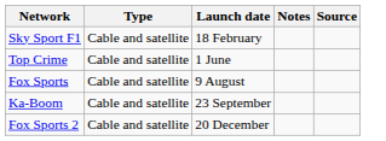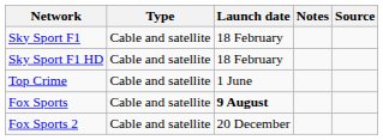+ row: Sky Sport F1 HD | Cable and satellite | 18 February
Fox Sports | Launch date: normal -> bold
- row: Ka-Boom | Cable and satellite | 23 September
